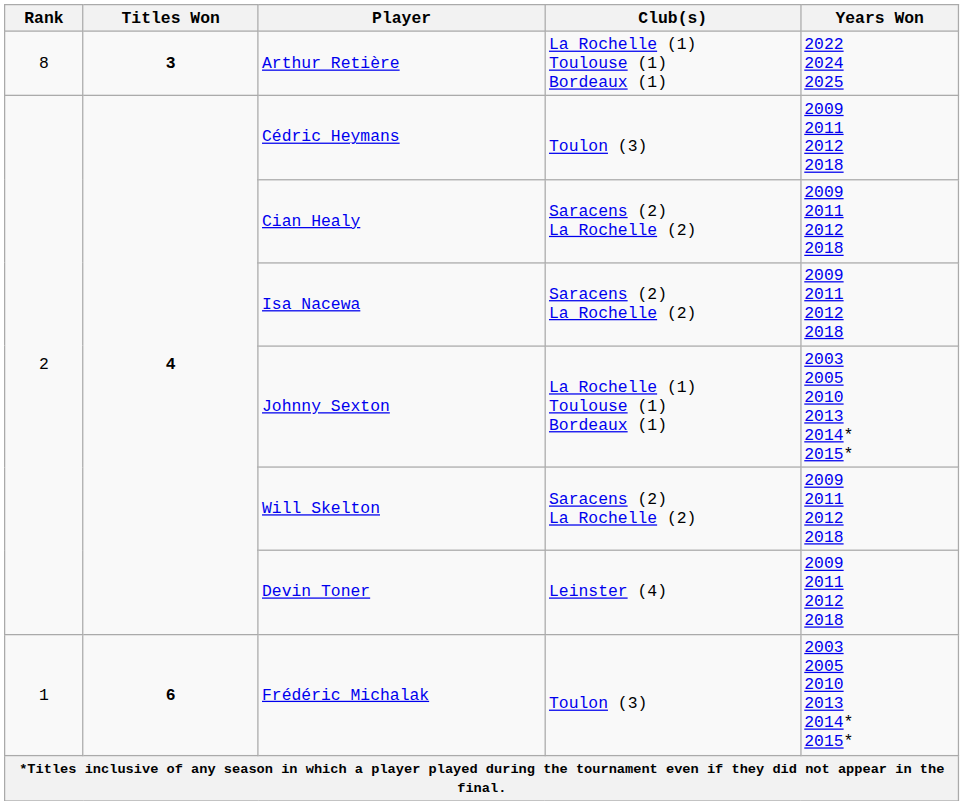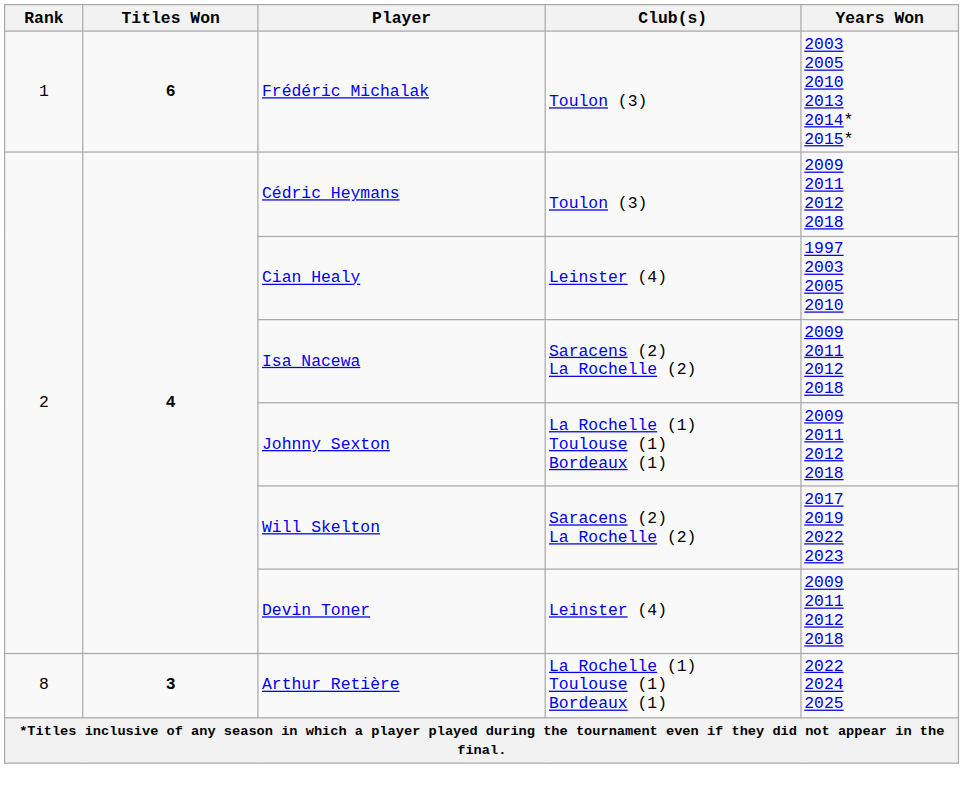rows swapped: Frédéric Michalak <-> Arthur Retière
Cian Healy | Club(s): Saracens (2) La Rochelle (2) -> Leinster (4)
Cian Healy | Years Won: 2009 2011 2012 2018 -> 1997 2003 2005 2010
Johnny Sexton | Years Won: 2003 2005 2010 2013 2014* 2015* -> 2009 2011 2012 2018
Will Skelton | Years Won: 2009 2011 2012 2018 -> 2017 2019 2022 2023
